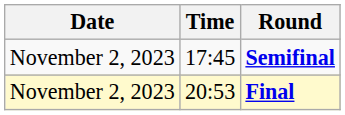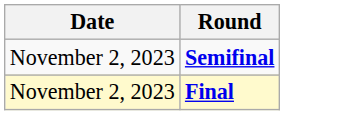- column: Time | 17:45 | 20:53
